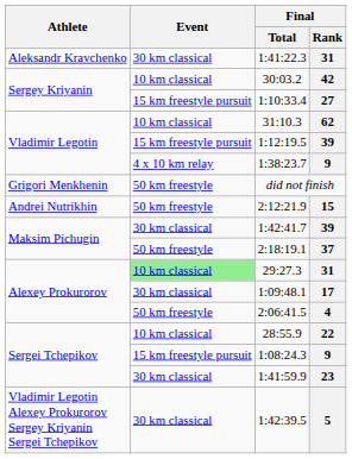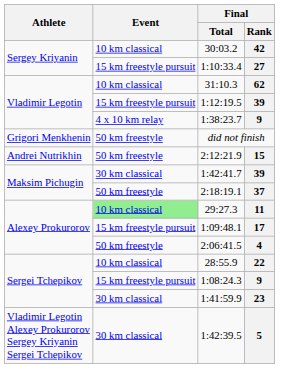- row: Aleksandr Kravchenko | 30 km classical | 1:41:22.3 | 31
29:27.3 | Final / Rank: 31 -> 11
1:09:48.1 | Event: 30 km classical -> 15 km freestyle pursuit
